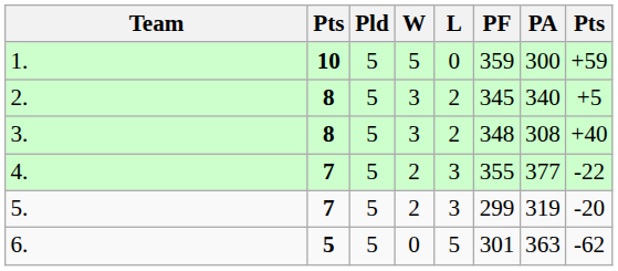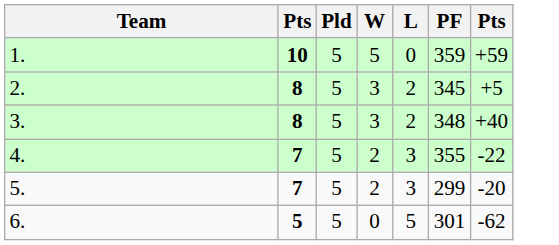- column: PA | 300 | 340 | 308 | 377 | 319 | 363
